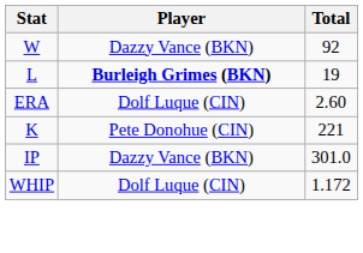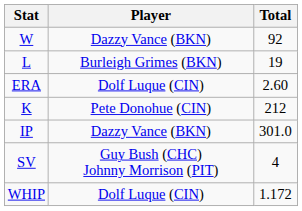L | Player: bold -> normal
K | Total: 221 -> 212
+ row: SV | Guy Bush (CHC) Johnny Morrison (PIT) | 4
